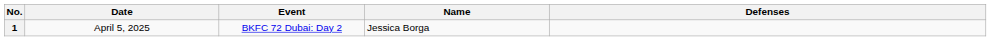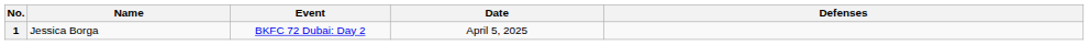columns swapped: Name <-> Date
